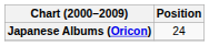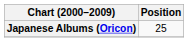Japanese Albums (Oricon) | Position: 24 -> 25
